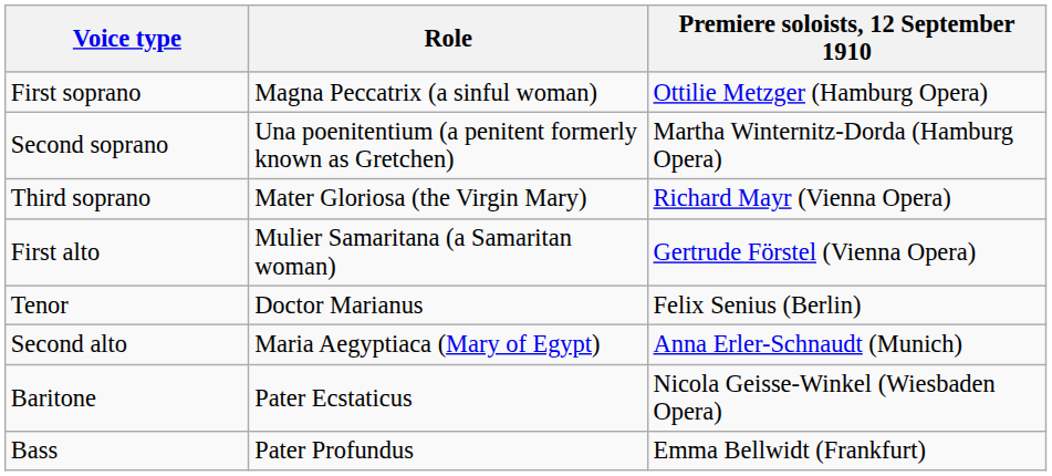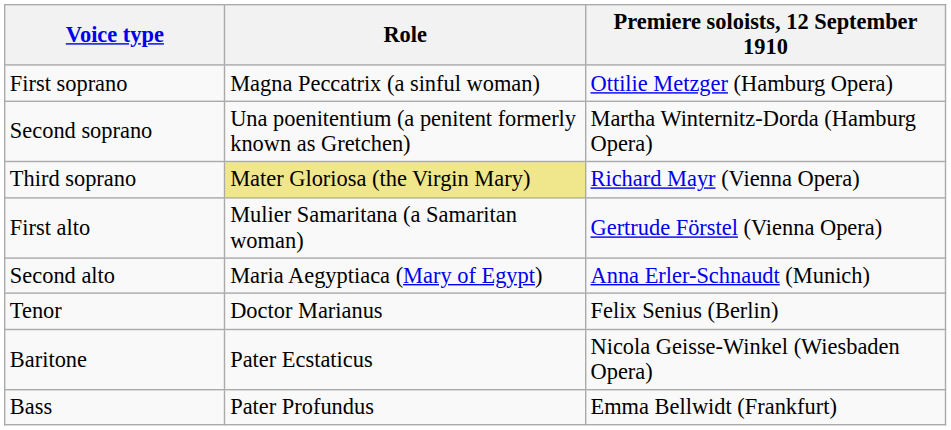Third soprano | Role: no background -> khaki background
rows swapped: Second alto <-> Tenor
